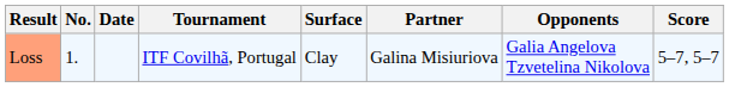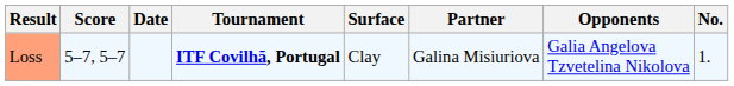columns swapped: No. <-> Score
Loss | Tournament: normal -> bold
